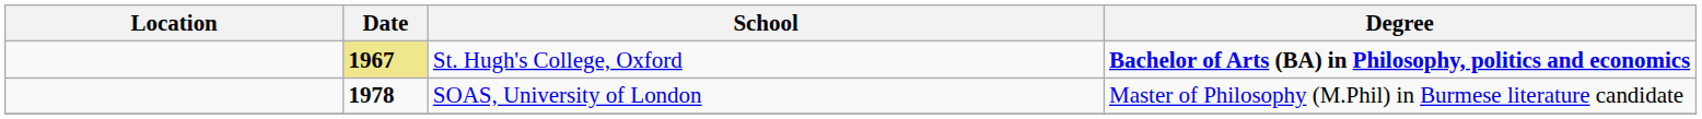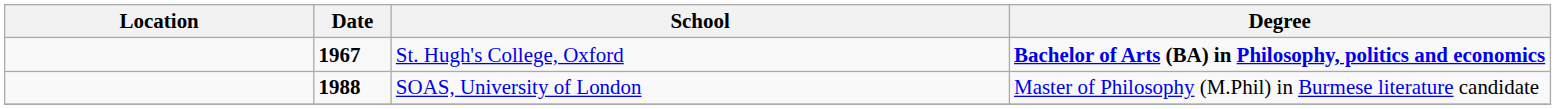St. Hugh's College, Oxford | Date: khaki background -> no background
SOAS, University of London | Date: 1978 -> 1988
